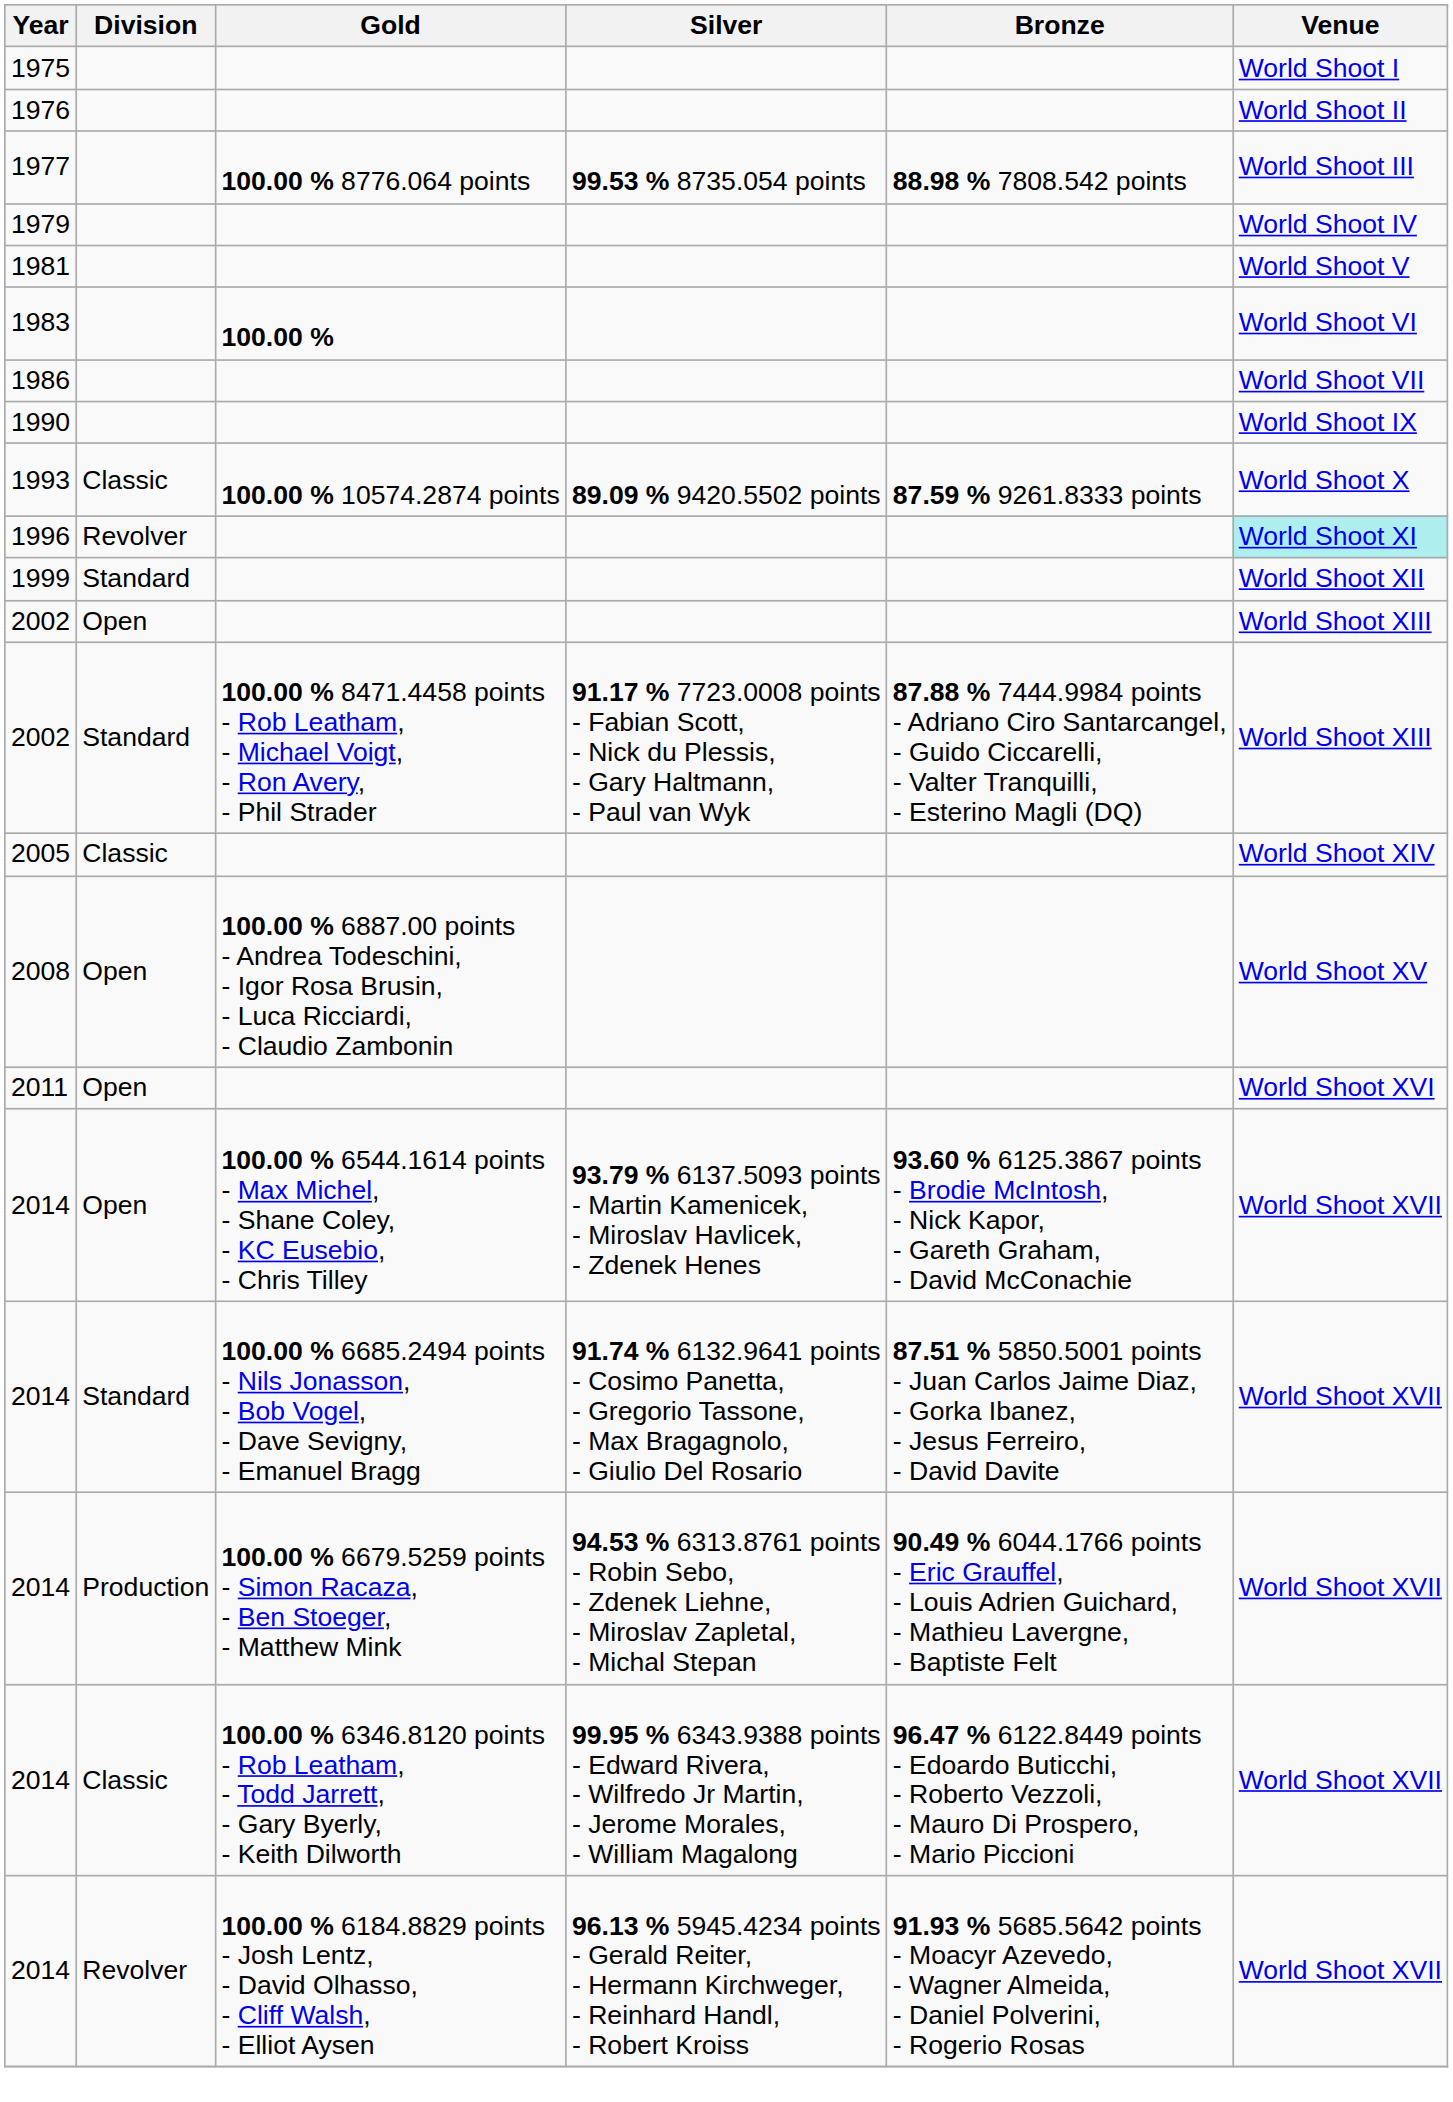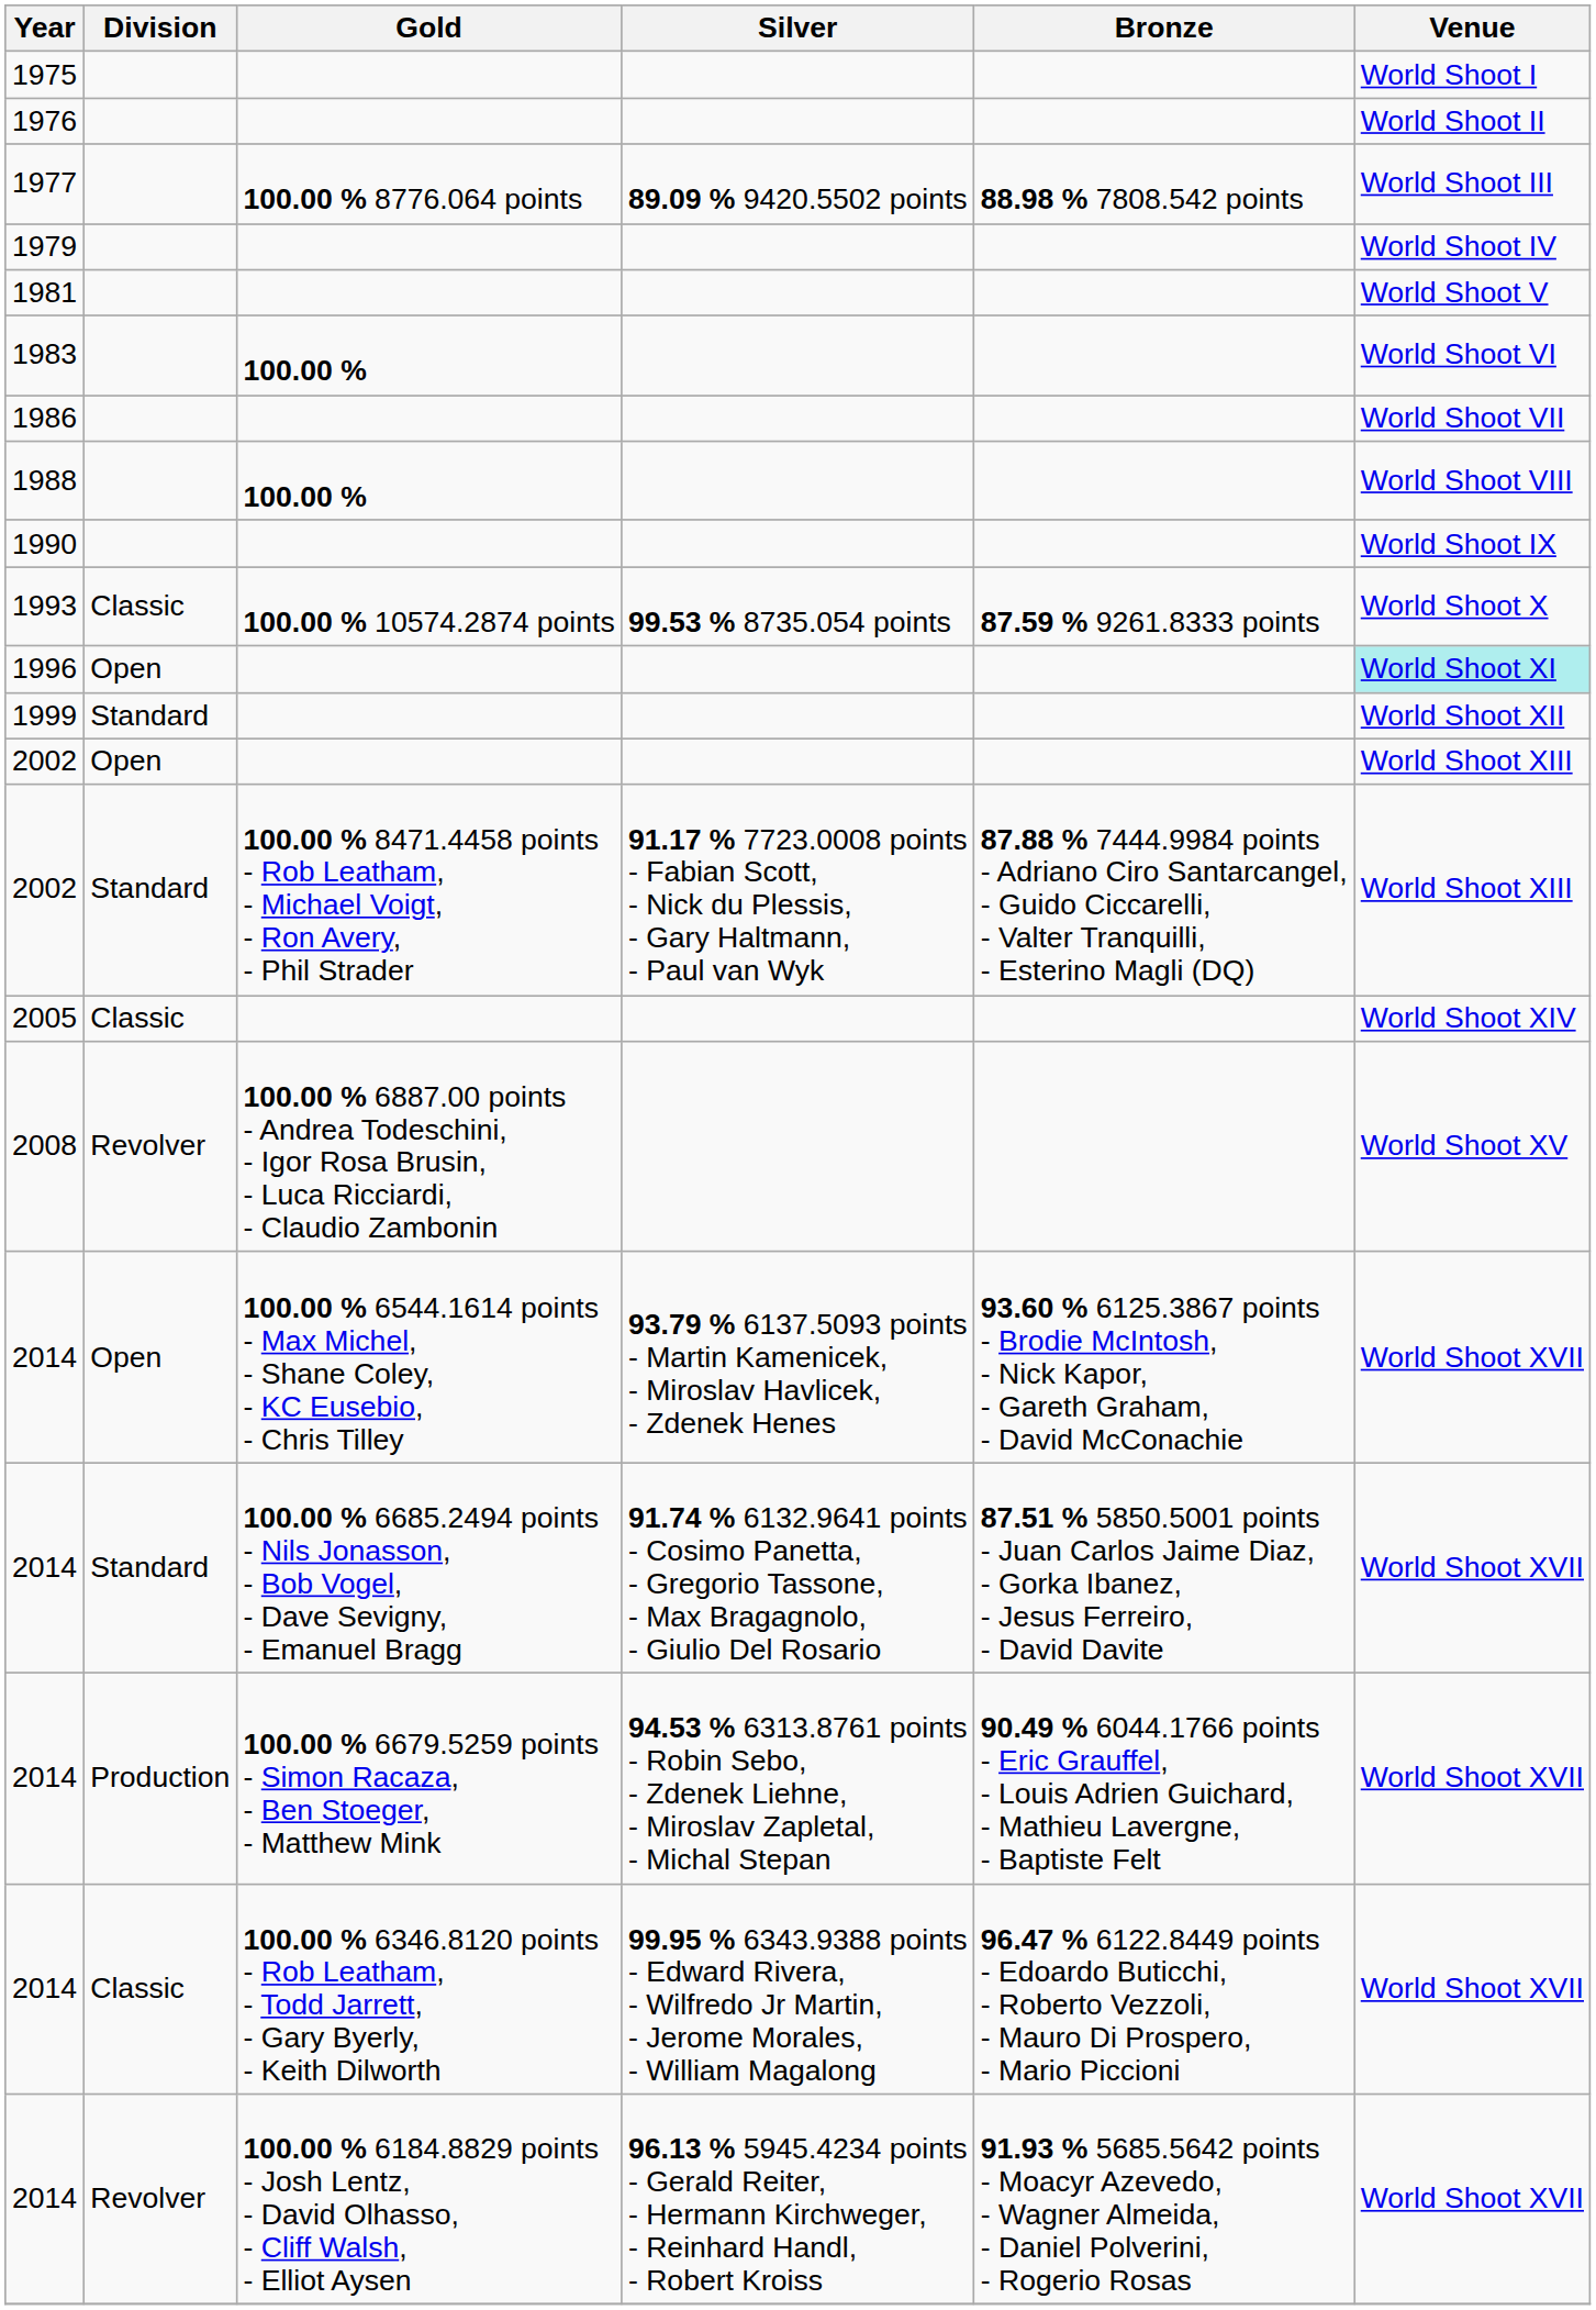1977 | Silver: 99.53 % 8735.054 points -> 89.09 % 9420.5502 points
+ row: 1988 | 100.00 % | World Shoot VIII
1993 | Silver: 89.09 % 9420.5502 points -> 99.53 % 8735.054 points
1996 | Division: Revolver -> Open
2008 | Division: Open -> Revolver
- row: 2011 | Open | World Shoot XVI
